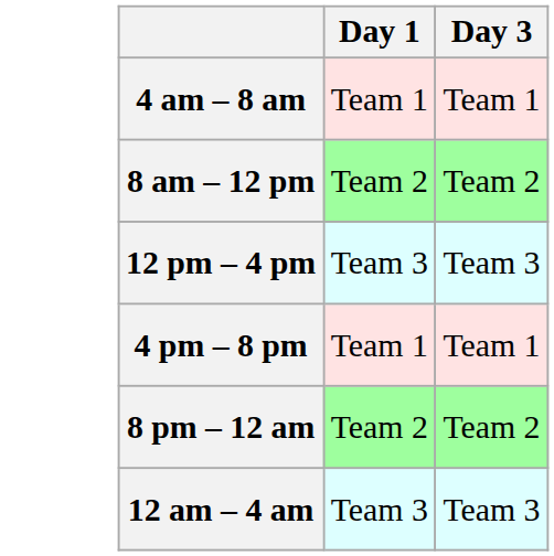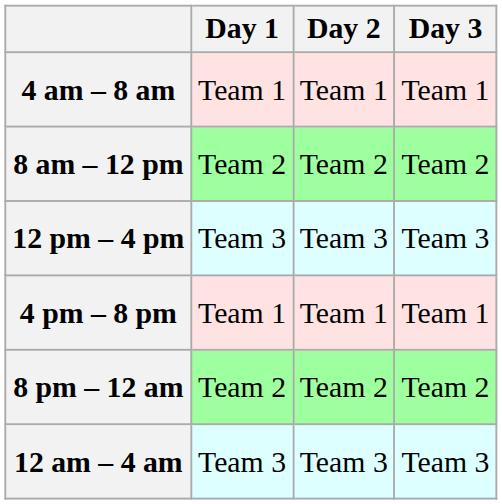+ column: Day 2 | Team 1 | Team 2 | Team 3 | Team 1 | Team 2 | Team 3
